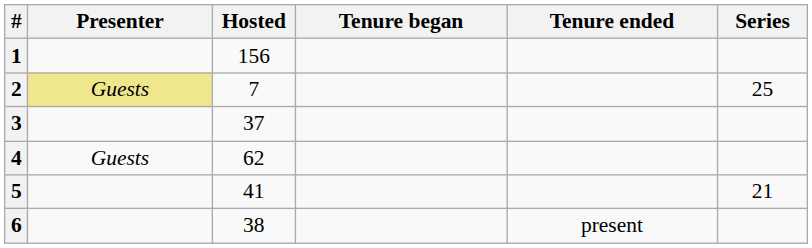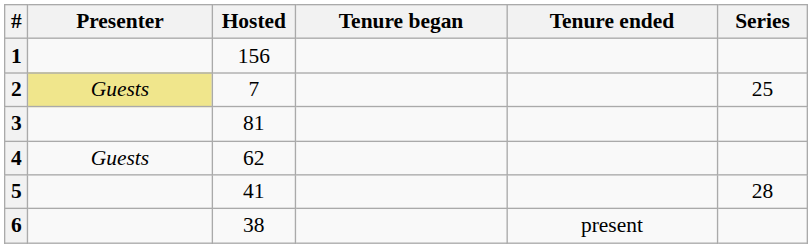3 | Hosted: 37 -> 81
5 | Series: 21 -> 28
